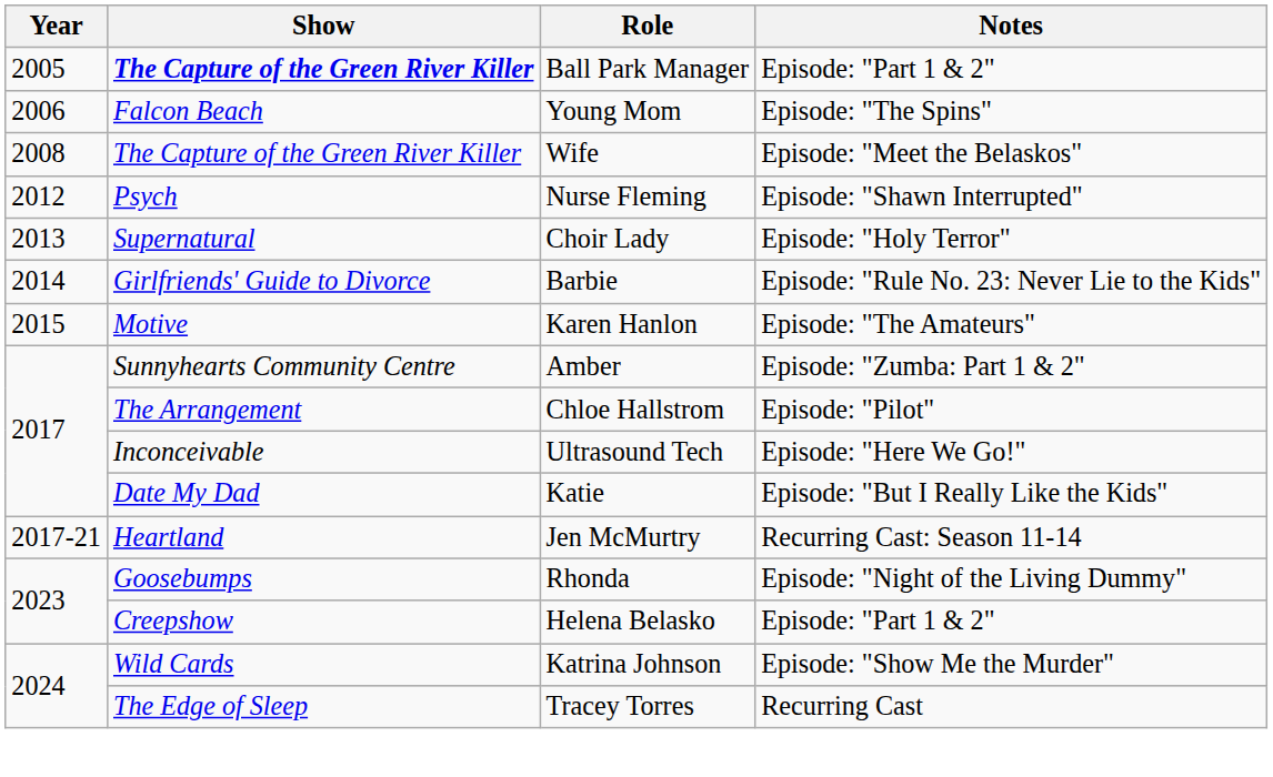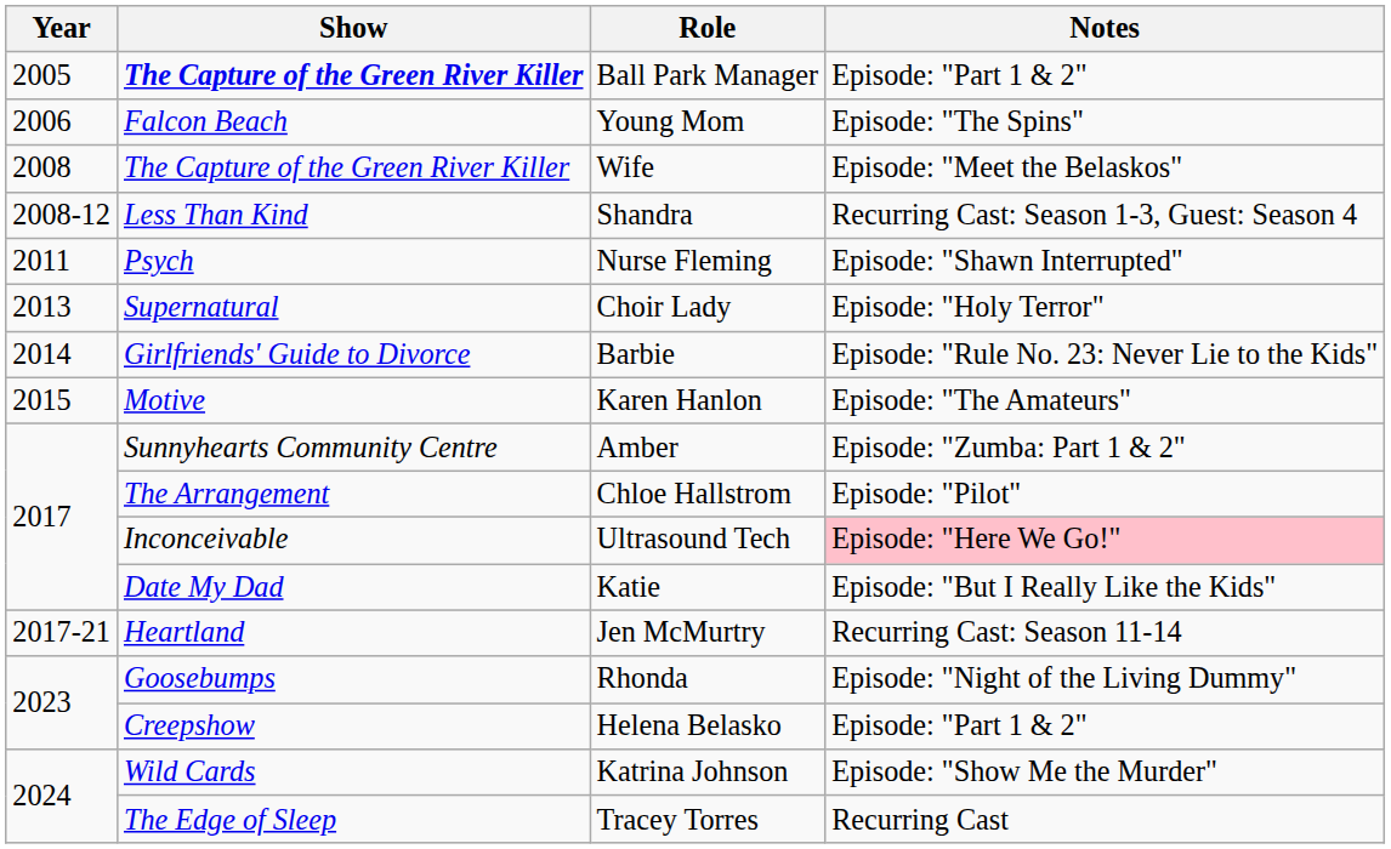+ row: 2008-12 | Less Than Kind | Shandra | Recurring Cast: Season 1-3, Guest: Season 4
Nurse Fleming | Year: 2012 -> 2011
Ultrasound Tech | Notes: no background -> pink background
